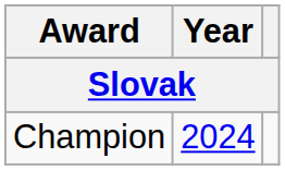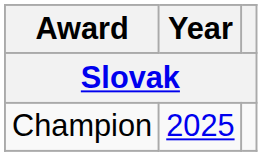Champion | Year: 2024 -> 2025
